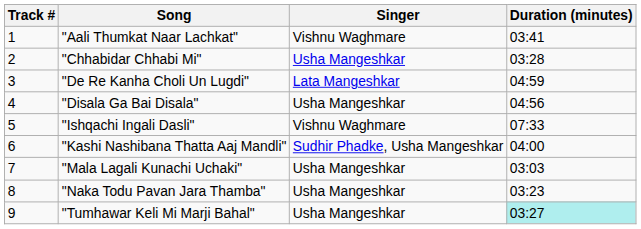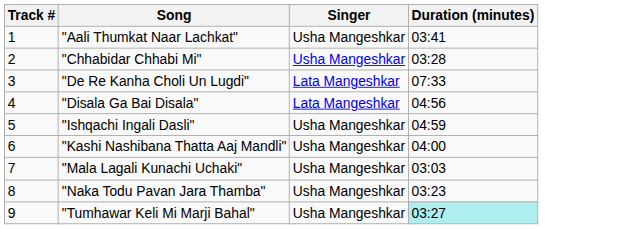"Aali Thumkat Naar Lachkat" | Singer: Vishnu Waghmare -> Usha Mangeshkar
"De Re Kanha Choli Un Lugdi" | Duration (minutes): 04:59 -> 07:33
"Disala Ga Bai Disala" | Singer: Usha Mangeshkar -> Lata Mangeshkar
"Ishqachi Ingali Dasli" | Singer: Vishnu Waghmare -> Usha Mangeshkar
"Ishqachi Ingali Dasli" | Duration (minutes): 07:33 -> 04:59
"Kashi Nashibana Thatta Aaj Mandli" | Singer: Sudhir Phadke, Usha Mangeshkar -> Usha Mangeshkar
